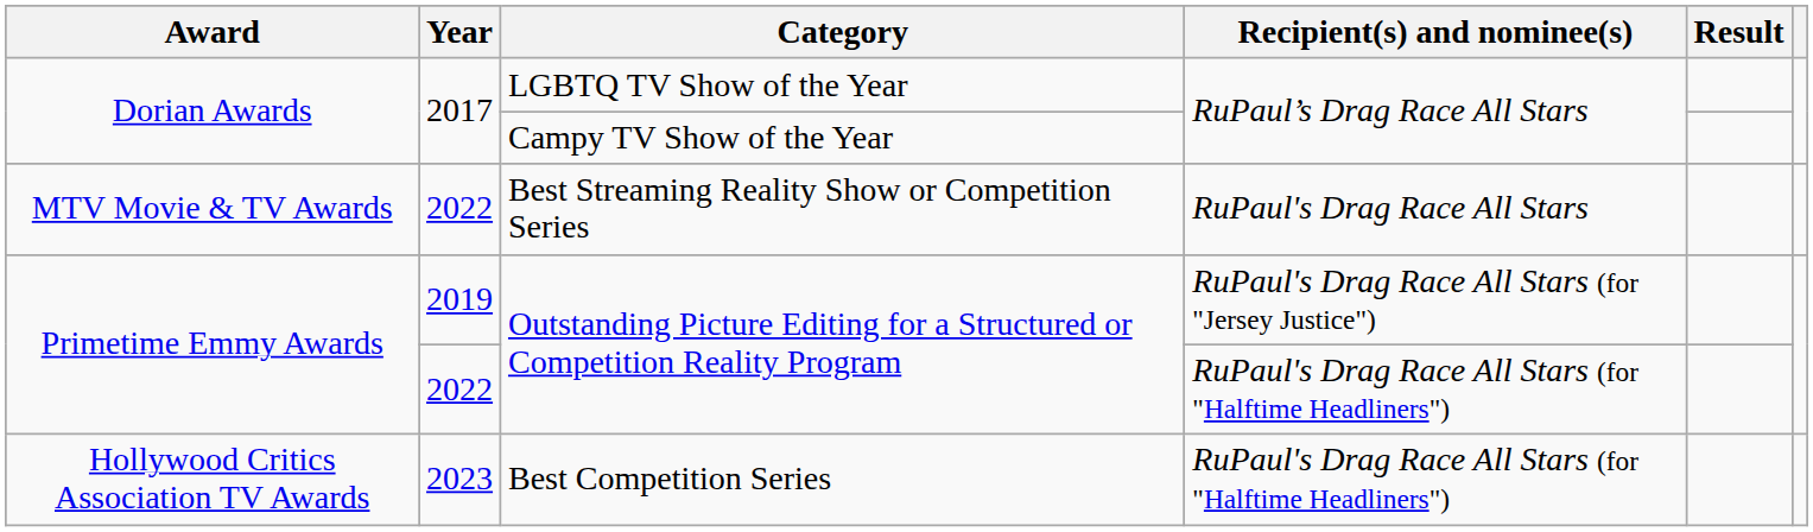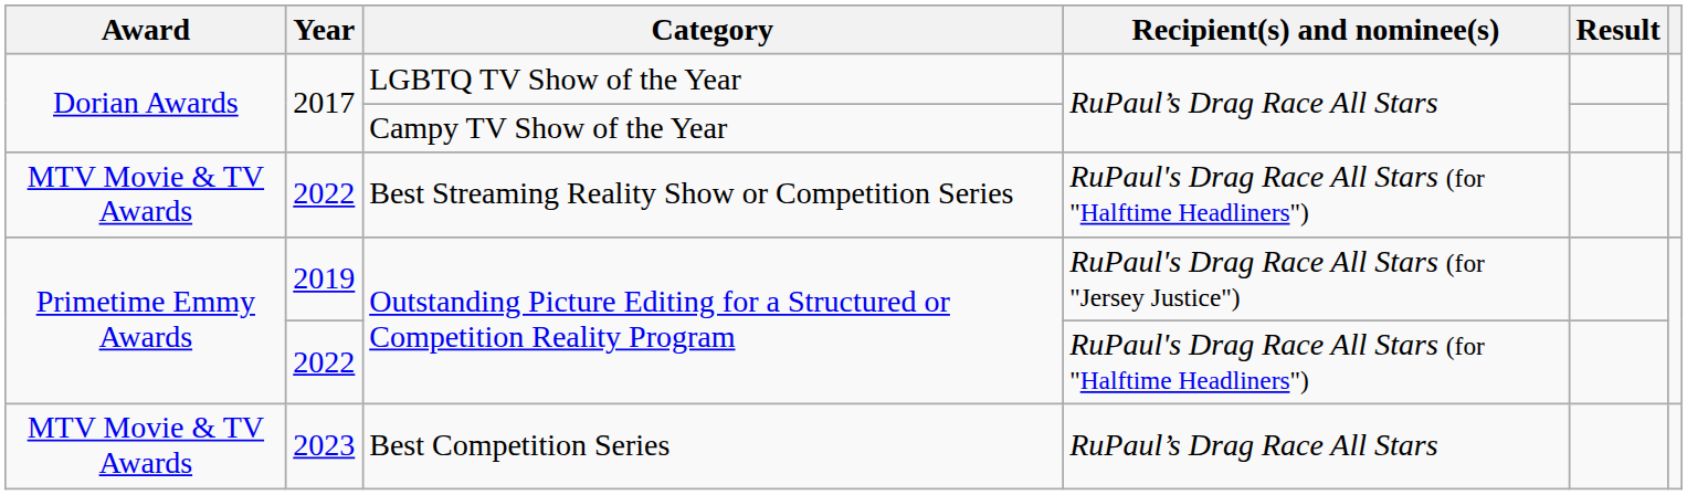Best Streaming Reality Show or Competition Series | Recipient(s) and nominee(s): RuPaul's Drag Race All Stars -> RuPaul's Drag Race All Stars (for "Halftime Headliners")
Best Competition Series | Award: Hollywood Critics Association TV Awards -> MTV Movie & TV Awards
Best Competition Series | Recipient(s) and nominee(s): RuPaul's Drag Race All Stars (for "Halftime Headliners") -> RuPaul’s Drag Race All Stars
